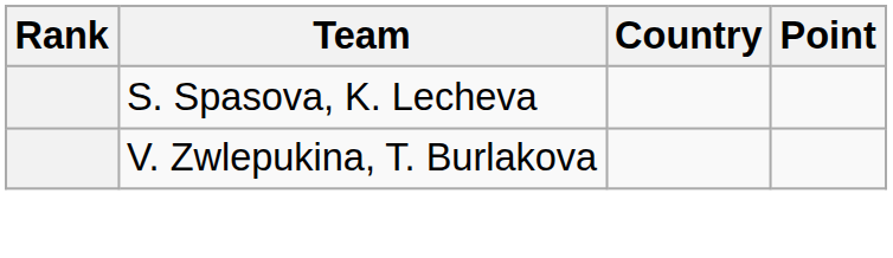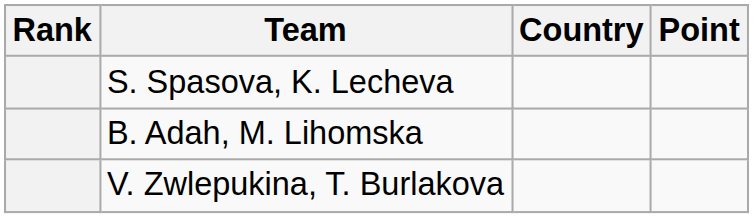+ row: B. Adah, M. Lihomska
